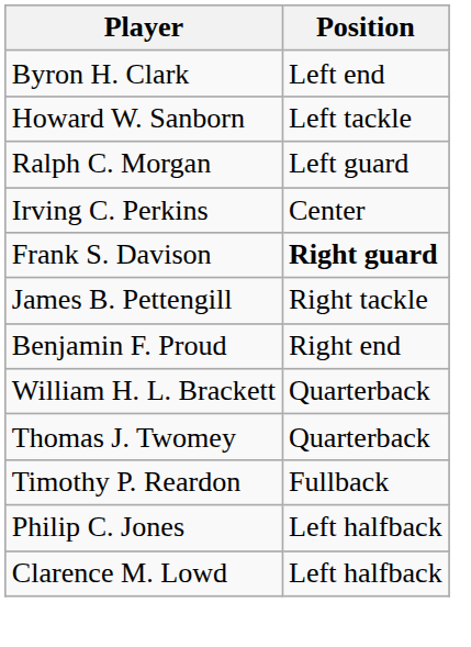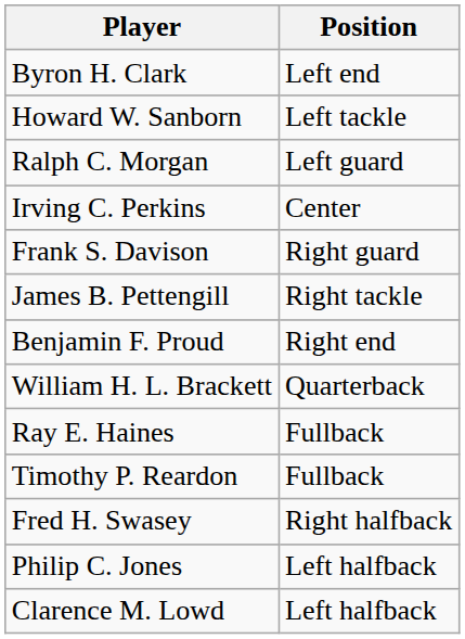Frank S. Davison | Position: bold -> normal
- row: Thomas J. Twomey | Quarterback
+ row: Ray E. Haines | Fullback
+ row: Fred H. Swasey | Right halfback
